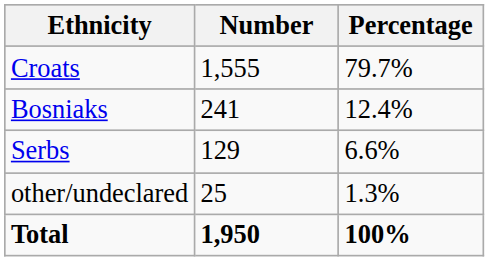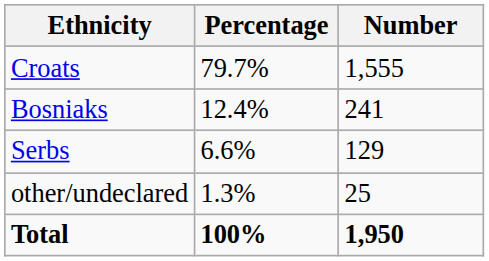columns swapped: Number <-> Percentage
